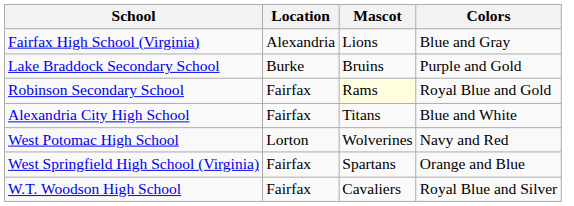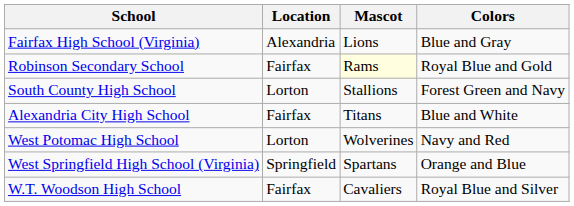- row: Lake Braddock Secondary School | Burke | Bruins | Purple and Gold
+ row: South County High School | Lorton | Stallions | Forest Green and Navy
West Springfield High School (Virginia) | Location: Fairfax -> Springfield
